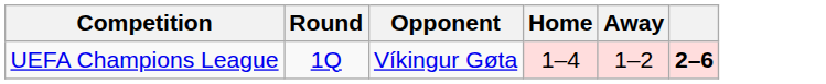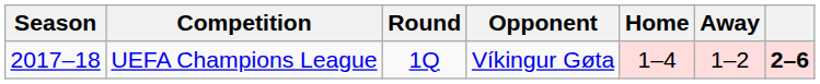+ column: Season | 2017–18
